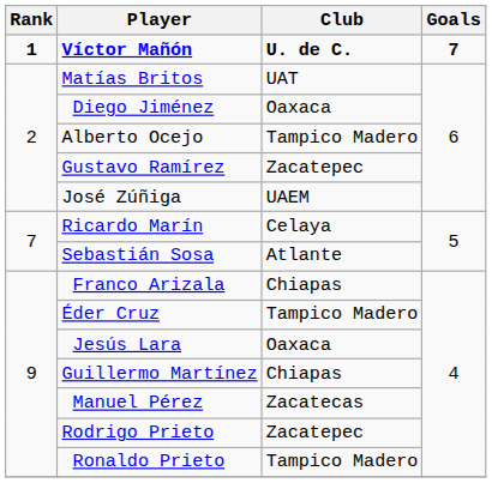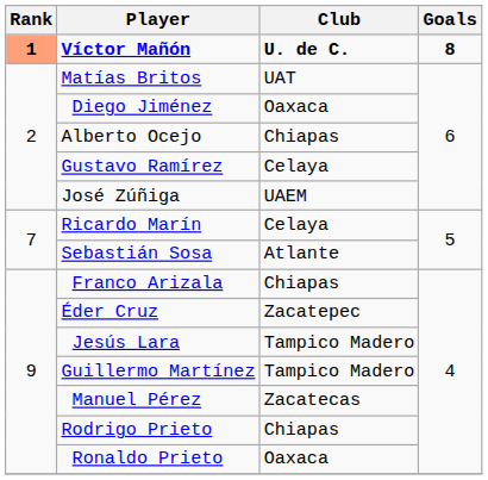Víctor Mañón | Rank: no background -> lightsalmon background
Víctor Mañón | Goals: 7 -> 8
Alberto Ocejo | Club: Tampico Madero -> Chiapas
Gustavo Ramírez | Club: Zacatepec -> Celaya
Éder Cruz | Club: Tampico Madero -> Zacatepec
Jesús Lara | Club: Oaxaca -> Tampico Madero
Guillermo Martínez | Club: Chiapas -> Tampico Madero
Rodrigo Prieto | Club: Zacatepec -> Chiapas
Ronaldo Prieto | Club: Tampico Madero -> Oaxaca
